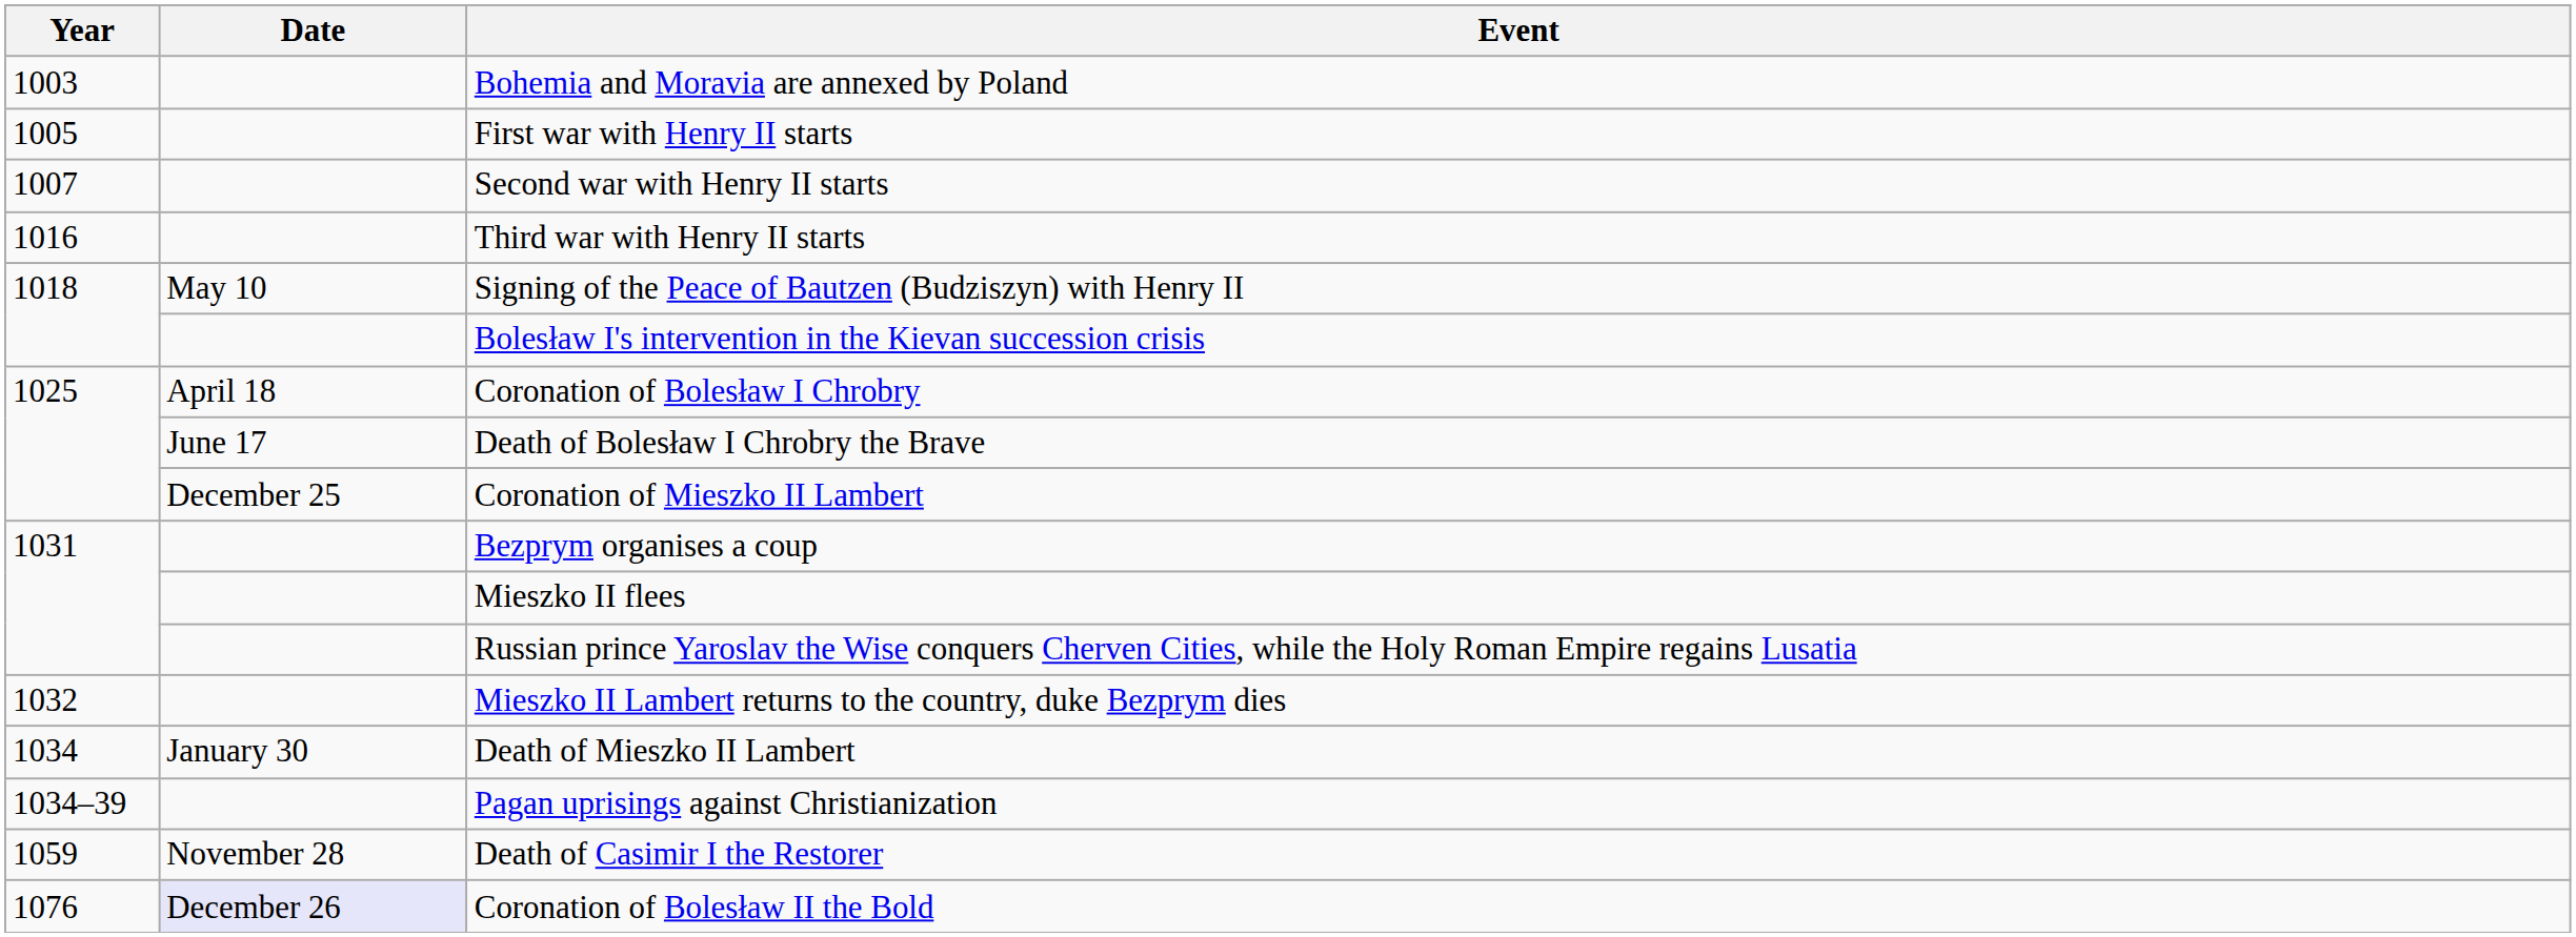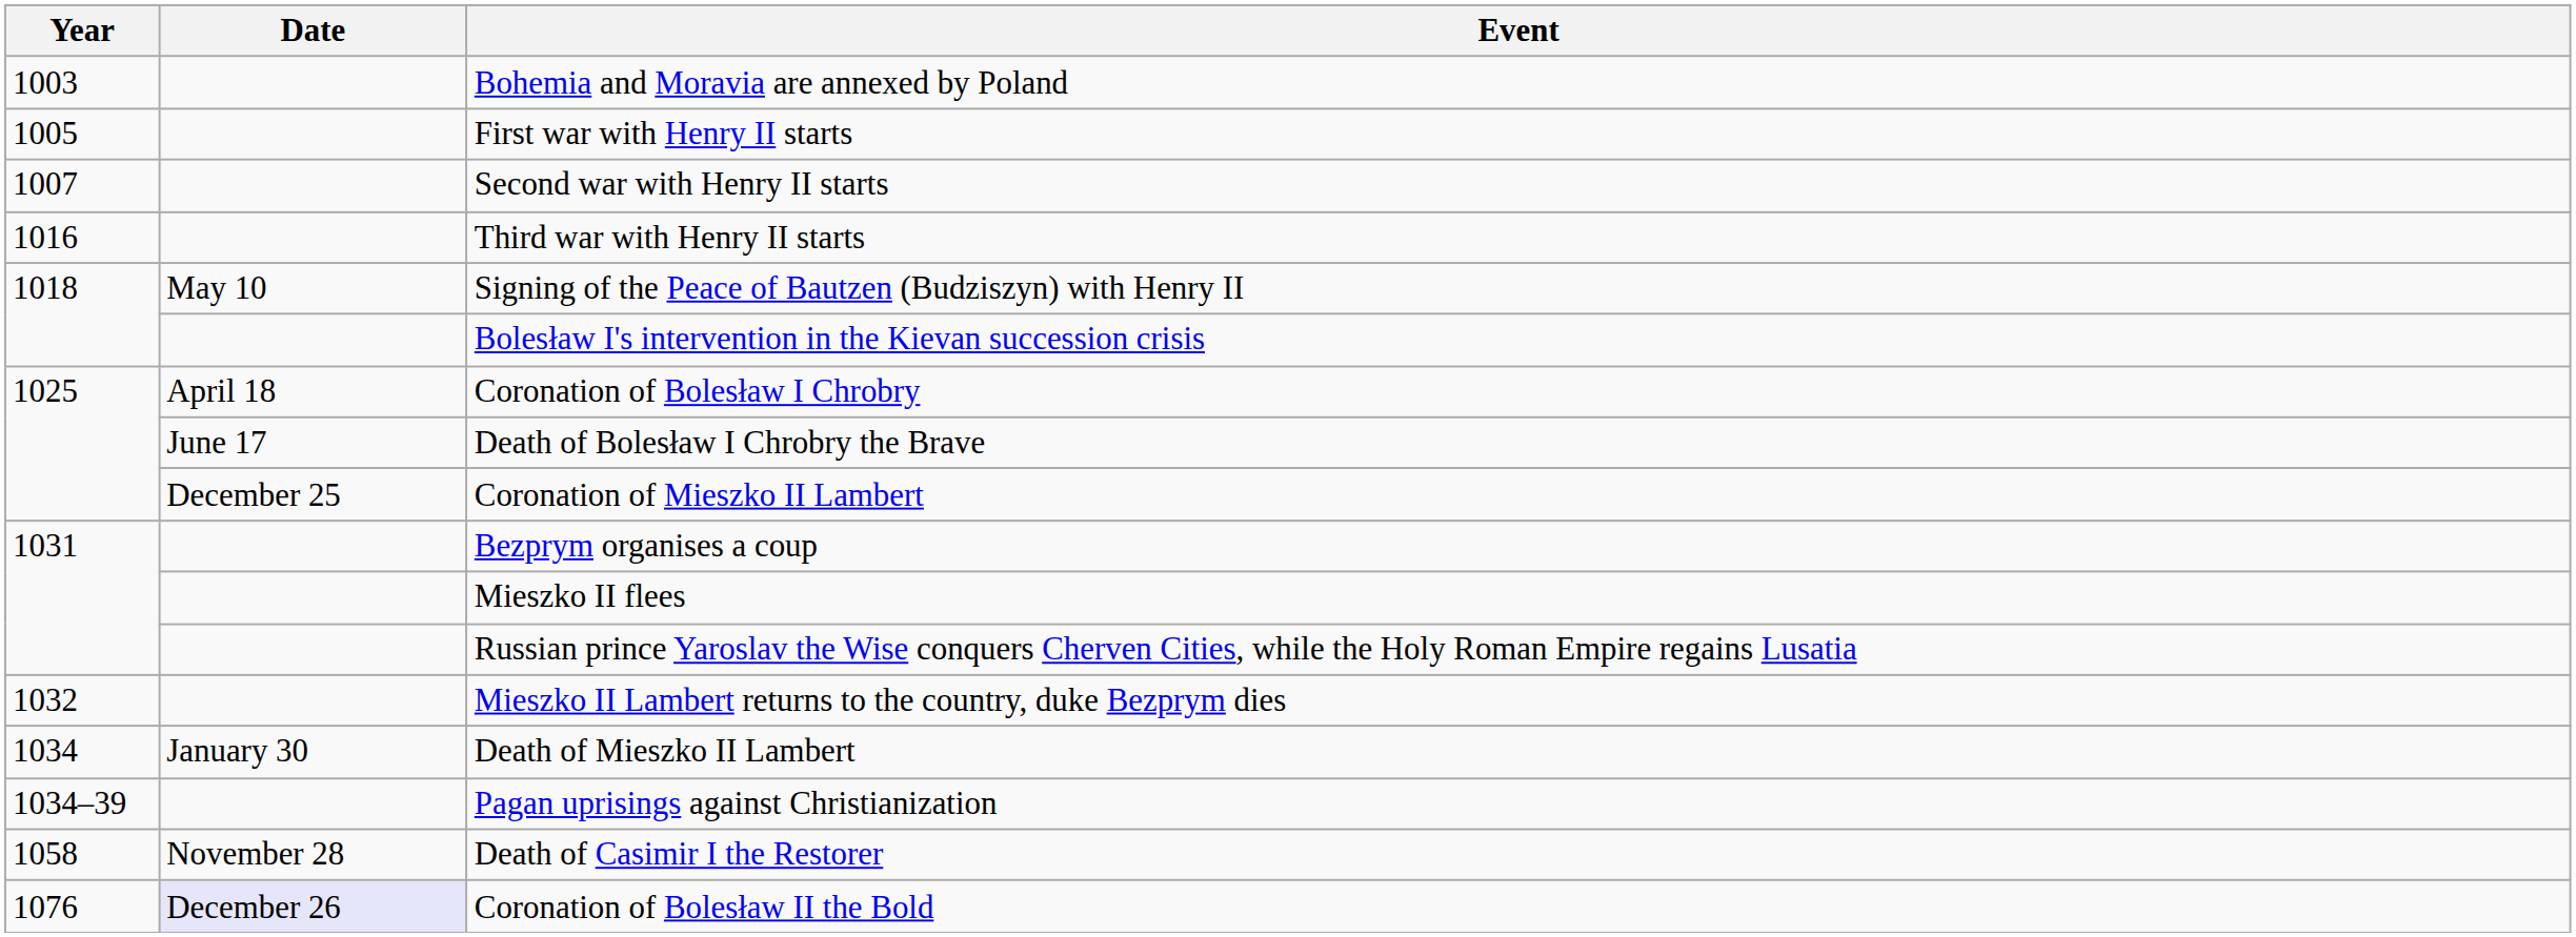Death of Casimir I the Restorer | Year: 1059 -> 1058
